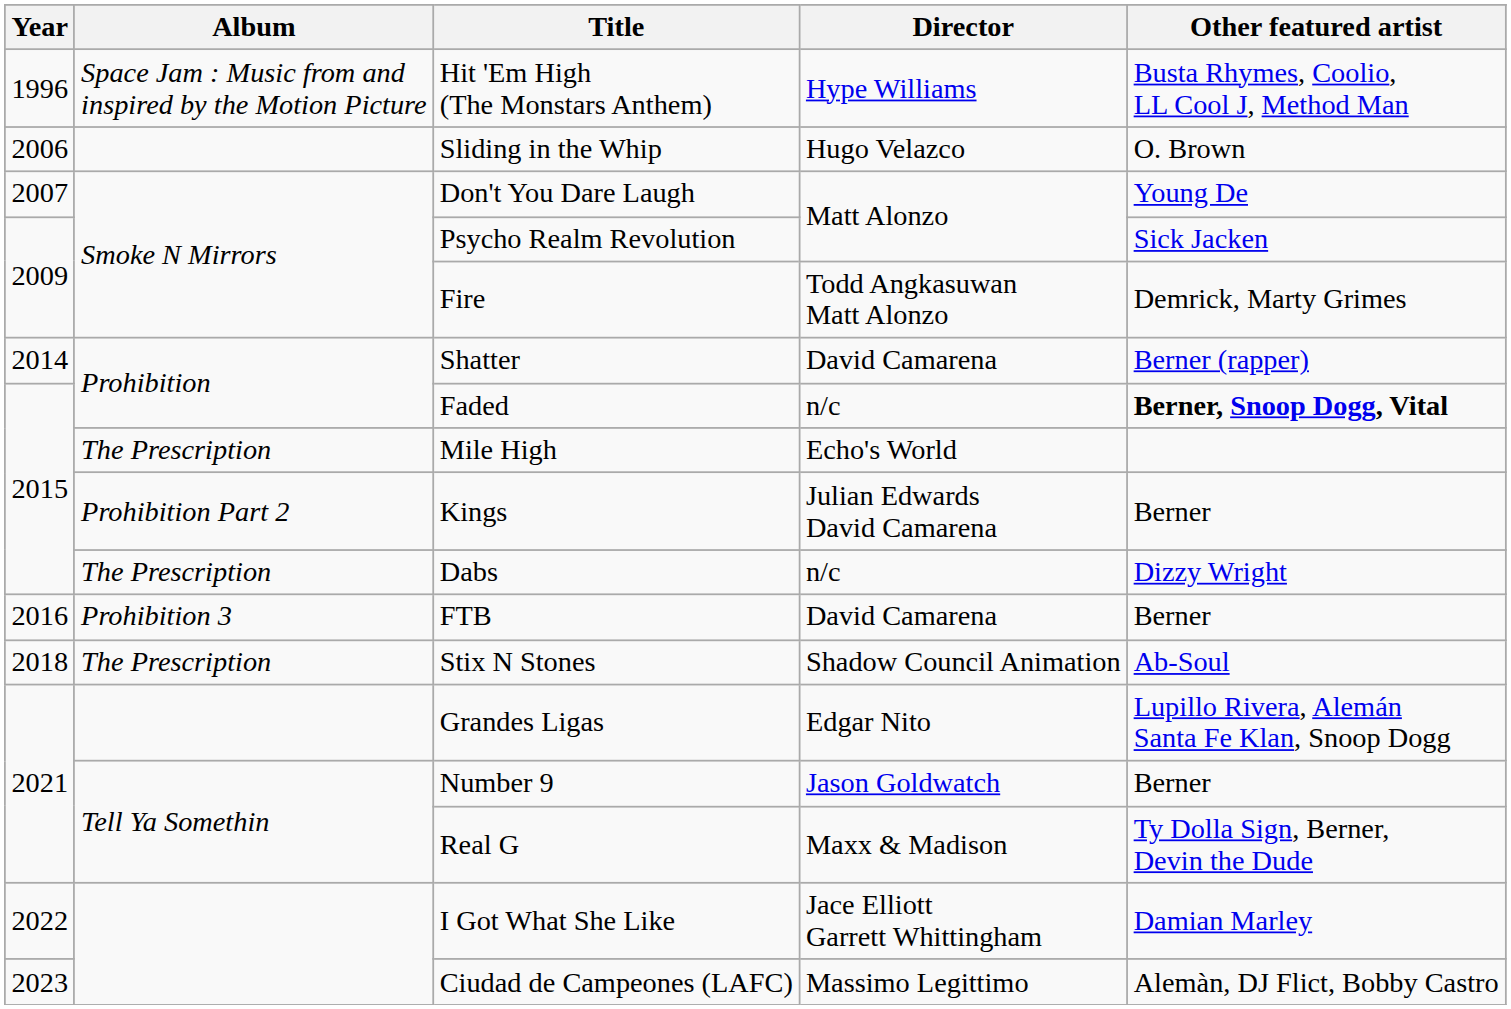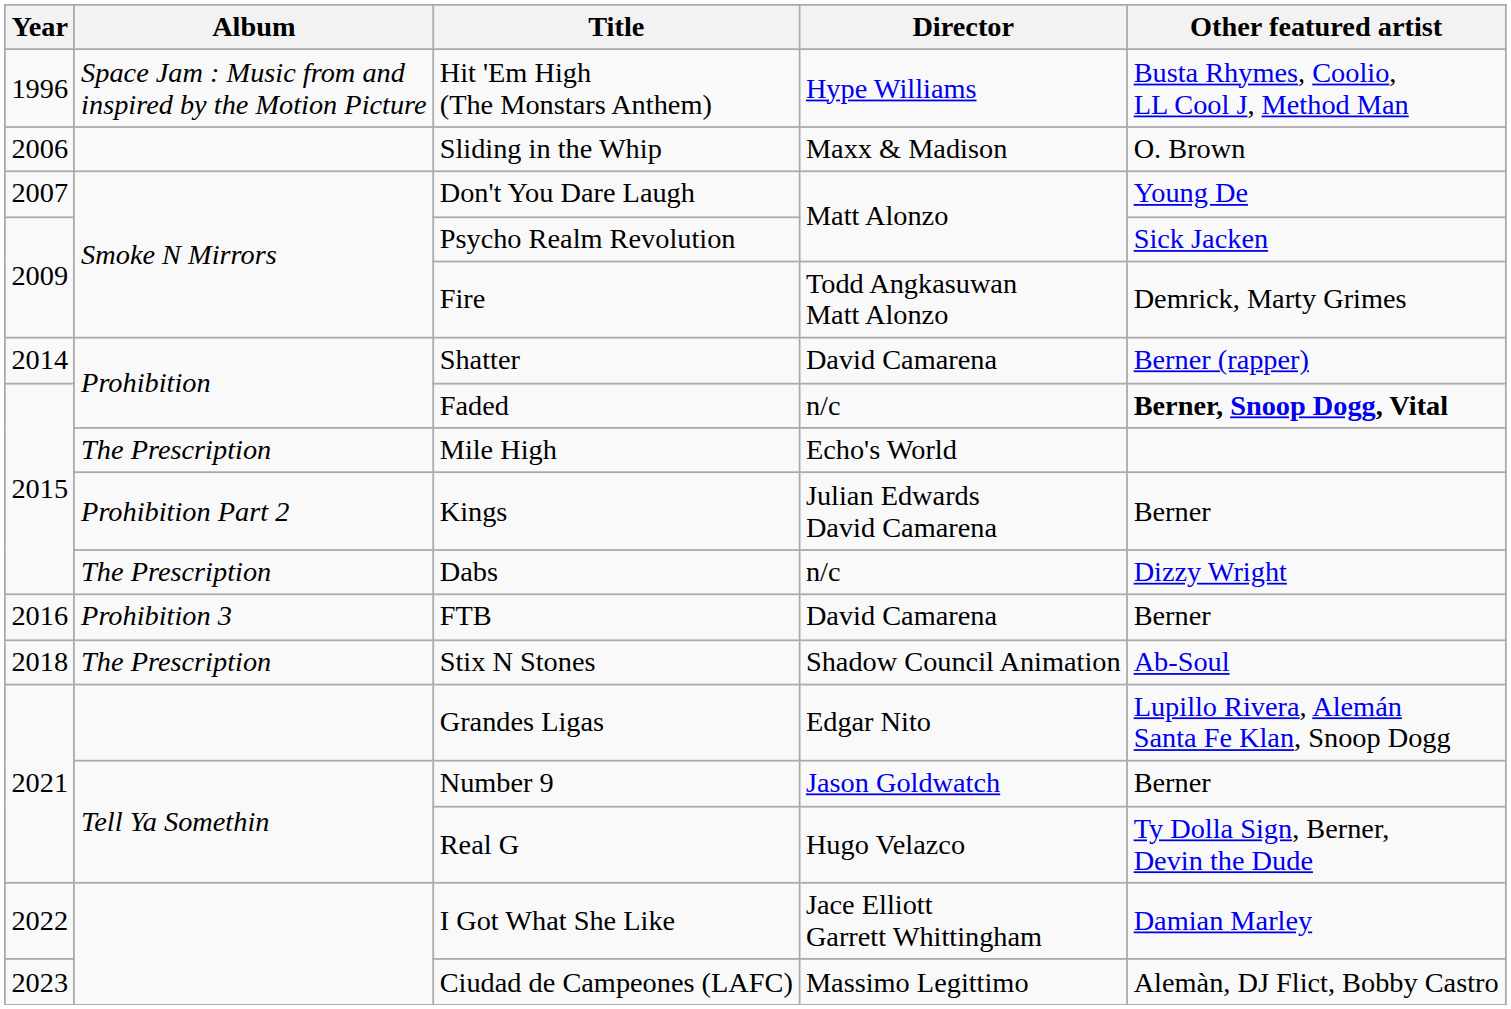Sliding in the Whip | Director: Hugo Velazco -> Maxx & Madison
Real G | Director: Maxx & Madison -> Hugo Velazco
